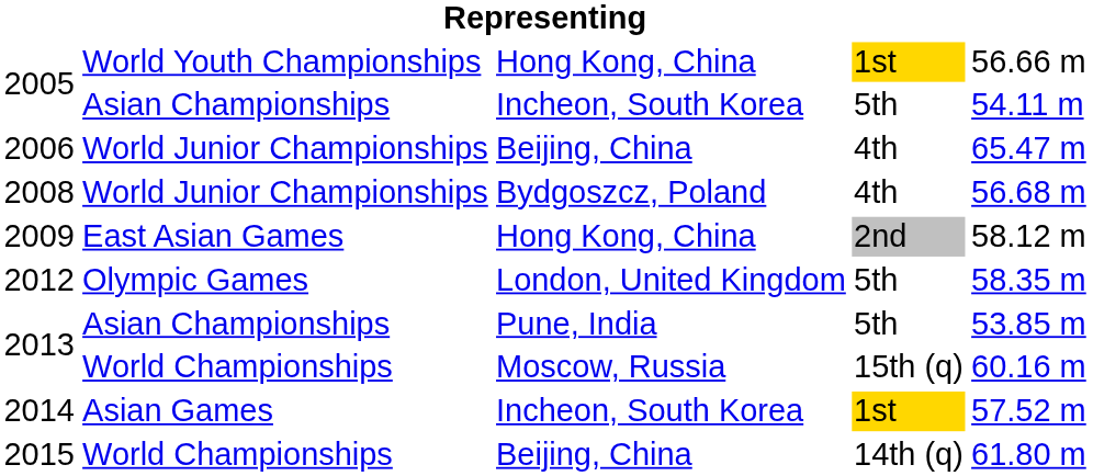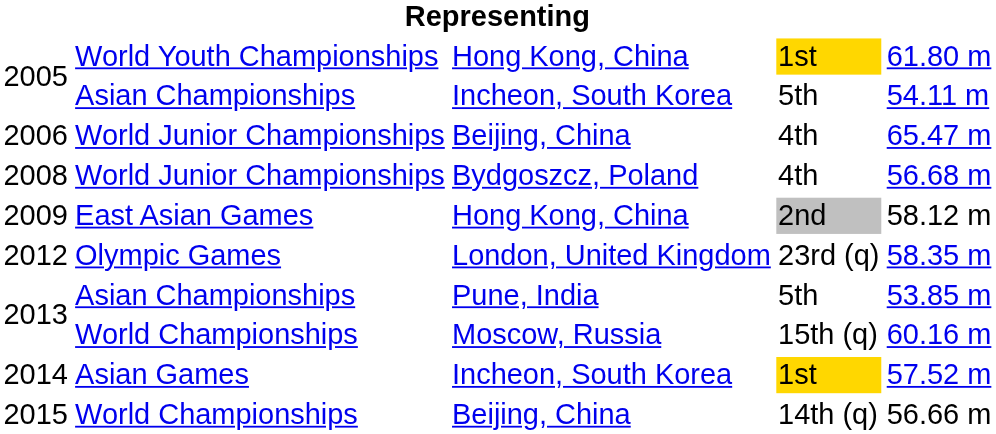2005 / World Youth Championships | column 5: 56.66 m -> 61.80 m
2012 | column 4: 5th -> 23rd (q)
2015 | column 5: 61.80 m -> 56.66 m
